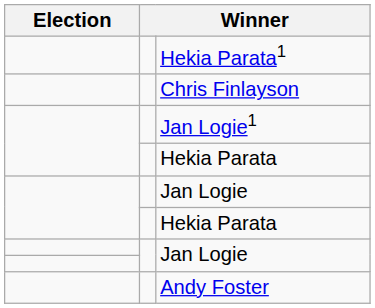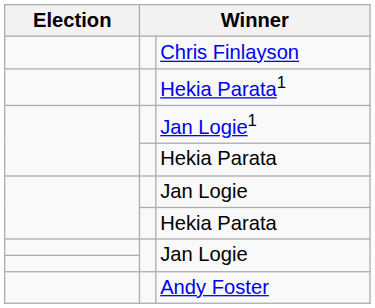rows swapped: Chris Finlayson <-> Hekia Parata1
